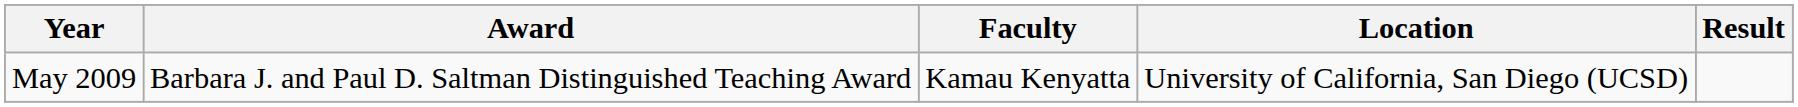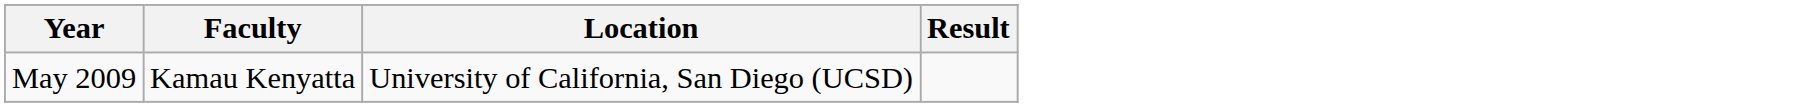- column: Award | Barbara J. and Paul D. Saltman Distinguished Teaching Award
